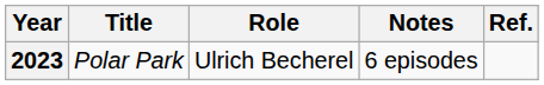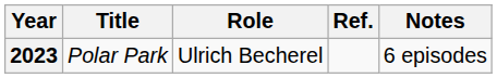columns swapped: Notes <-> Ref.
